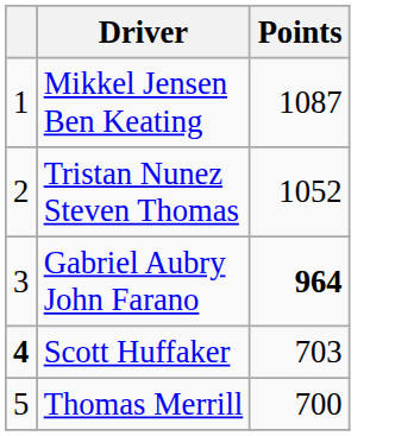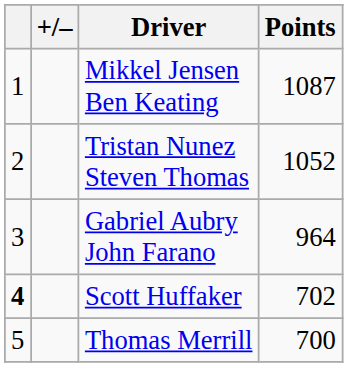+ column: +/–
Gabriel Aubry John Farano | Points: bold -> normal
Scott Huffaker | Points: 703 -> 702
